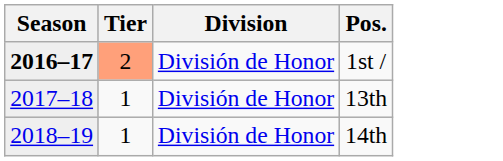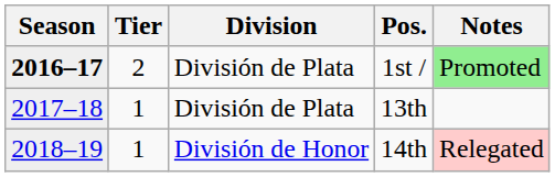+ column: Notes | Promoted | Relegated
1st / | Tier: lightsalmon background -> no background
1st / | Division: División de Honor -> División de Plata
13th | Division: División de Honor -> División de Plata
